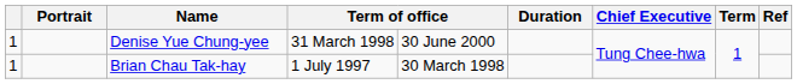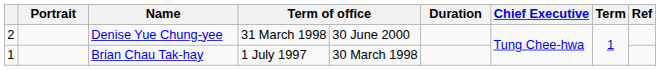Denise Yue Chung-yee | column 1: 1 -> 2
